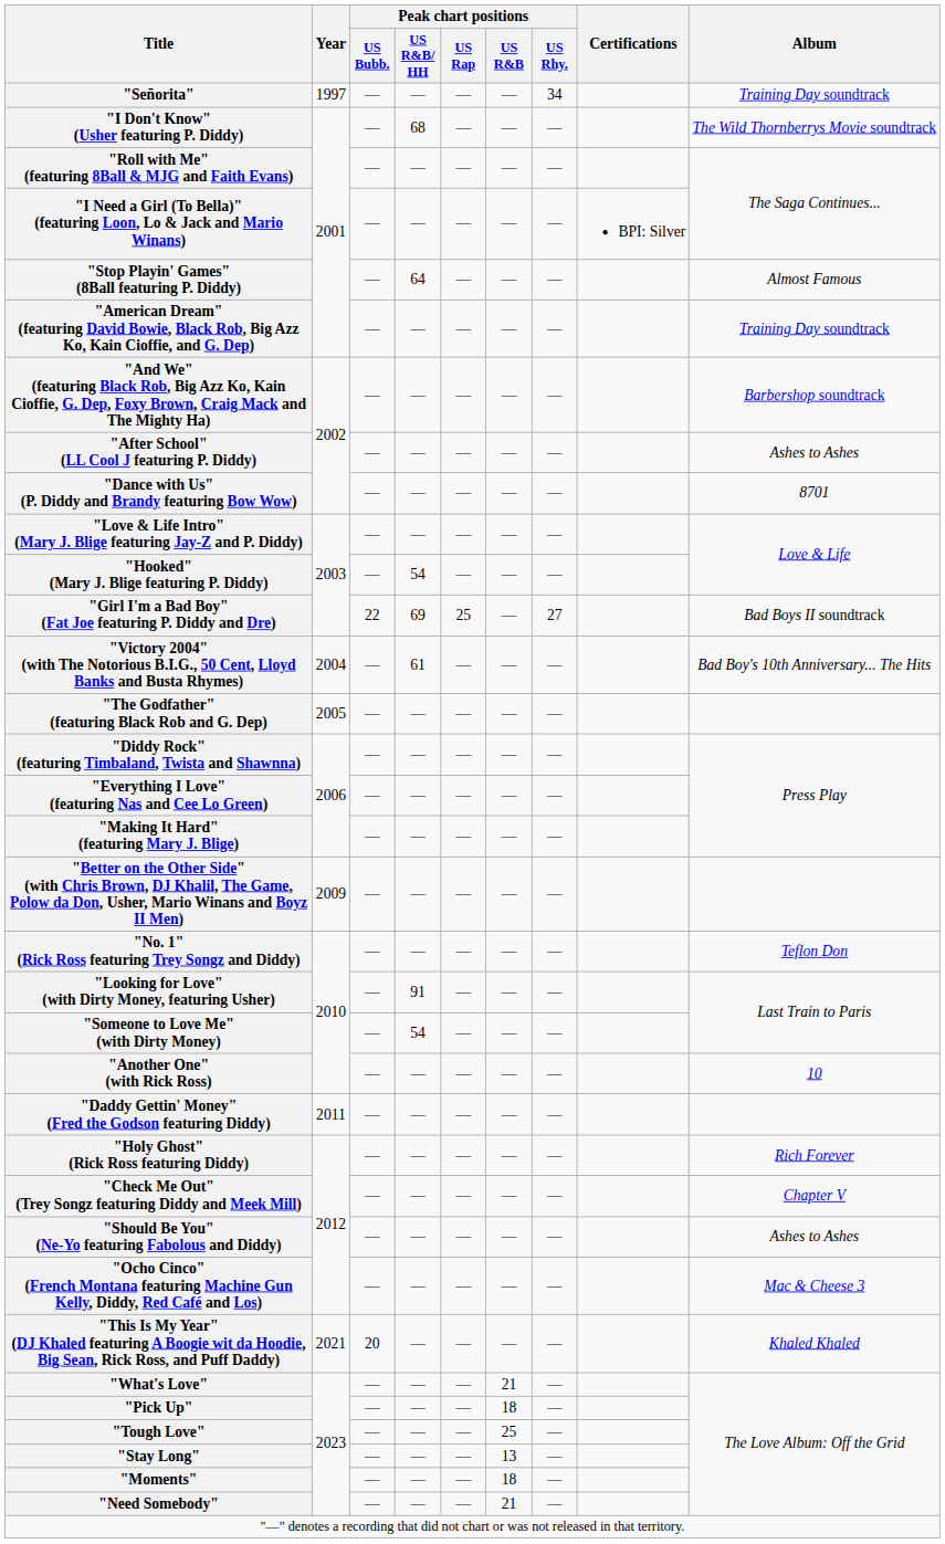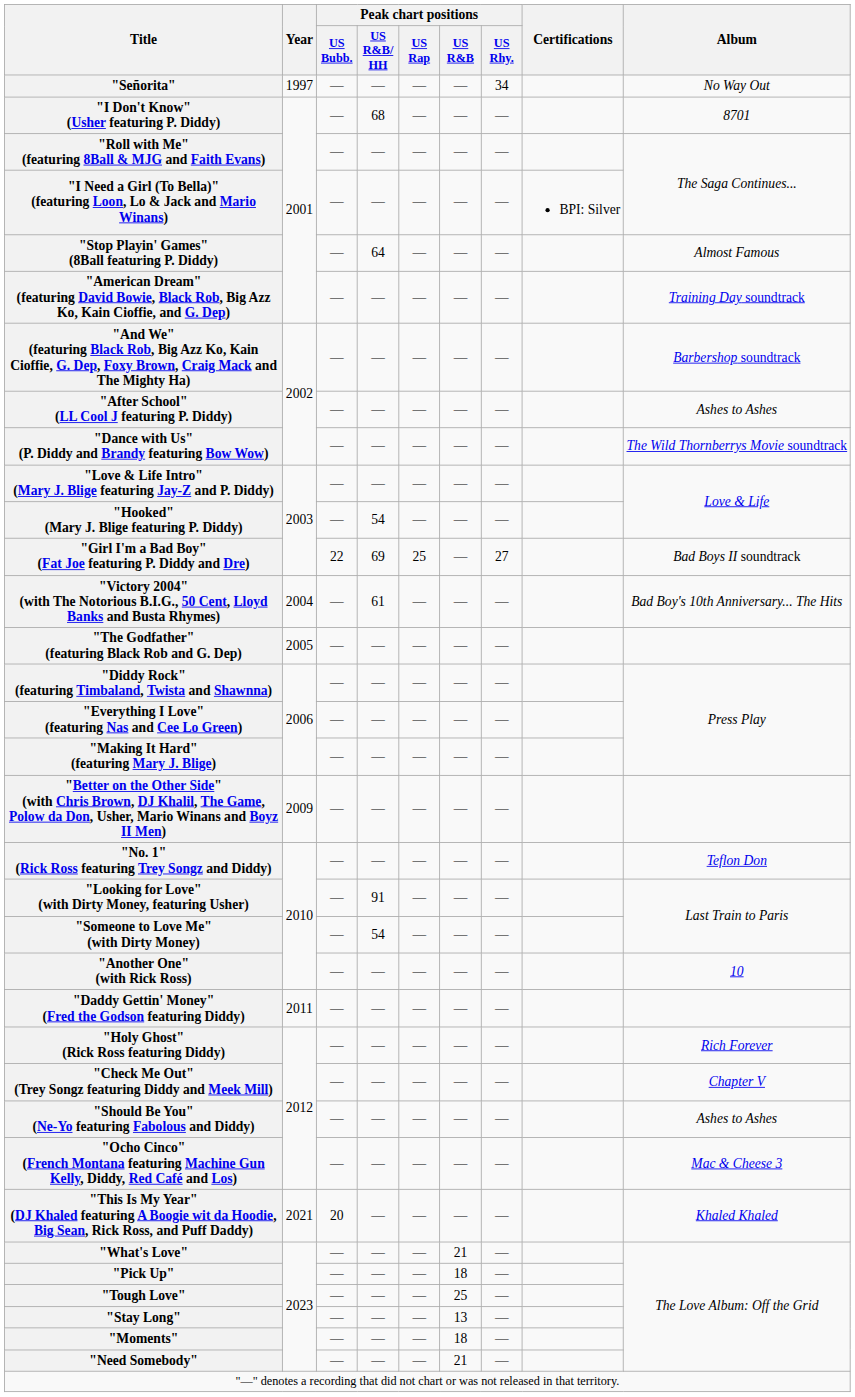"Señorita" | Album: Training Day soundtrack -> No Way Out
"I Don't Know" (Usher featuring P. Diddy) | Album: The Wild Thornberrys Movie soundtrack -> 8701
"Dance with Us" (P. Diddy and Brandy featuring Bow Wow) | Album: 8701 -> The Wild Thornberrys Movie soundtrack
